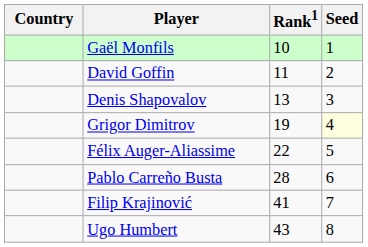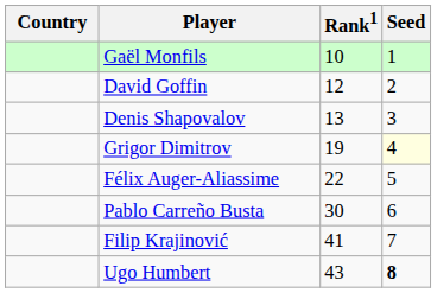David Goffin | Rank1: 11 -> 12
Pablo Carreño Busta | Rank1: 28 -> 30
Ugo Humbert | Seed: normal -> bold
